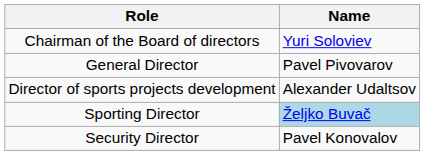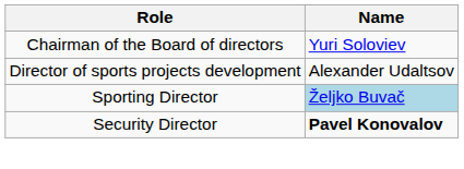- row: General Director | Pavel Pivovarov
Security Director | Name: normal -> bold
